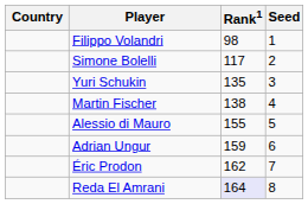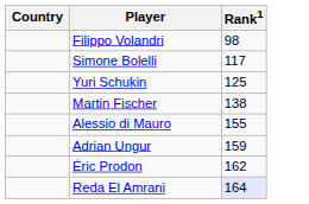- column: Seed | 1 | 2 | 3 | 4 | 5 | 6 | 7 | 8
Yuri Schukin | Rank1: 135 -> 125
